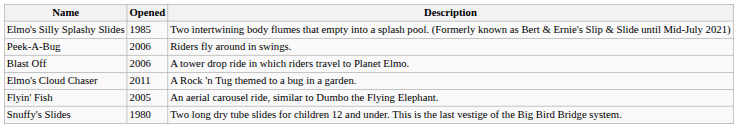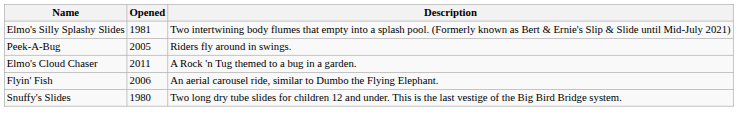Elmo's Silly Splashy Slides | Opened: 1985 -> 1981
Peek-A-Bug | Opened: 2006 -> 2005
- row: Blast Off | 2006 | A tower drop ride in which riders travel to Planet Elmo.
Flyin' Fish | Opened: 2005 -> 2006
